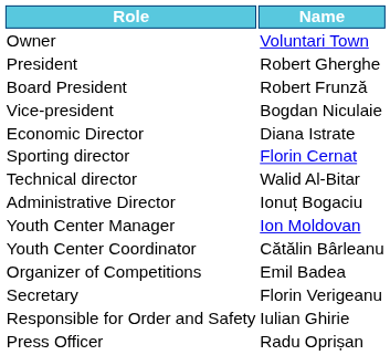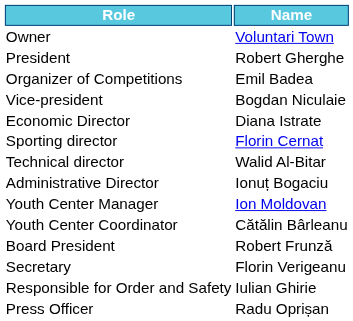rows swapped: Board President <-> Organizer of Competitions
